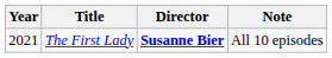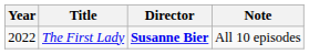The First Lady | Year: 2021 -> 2022
